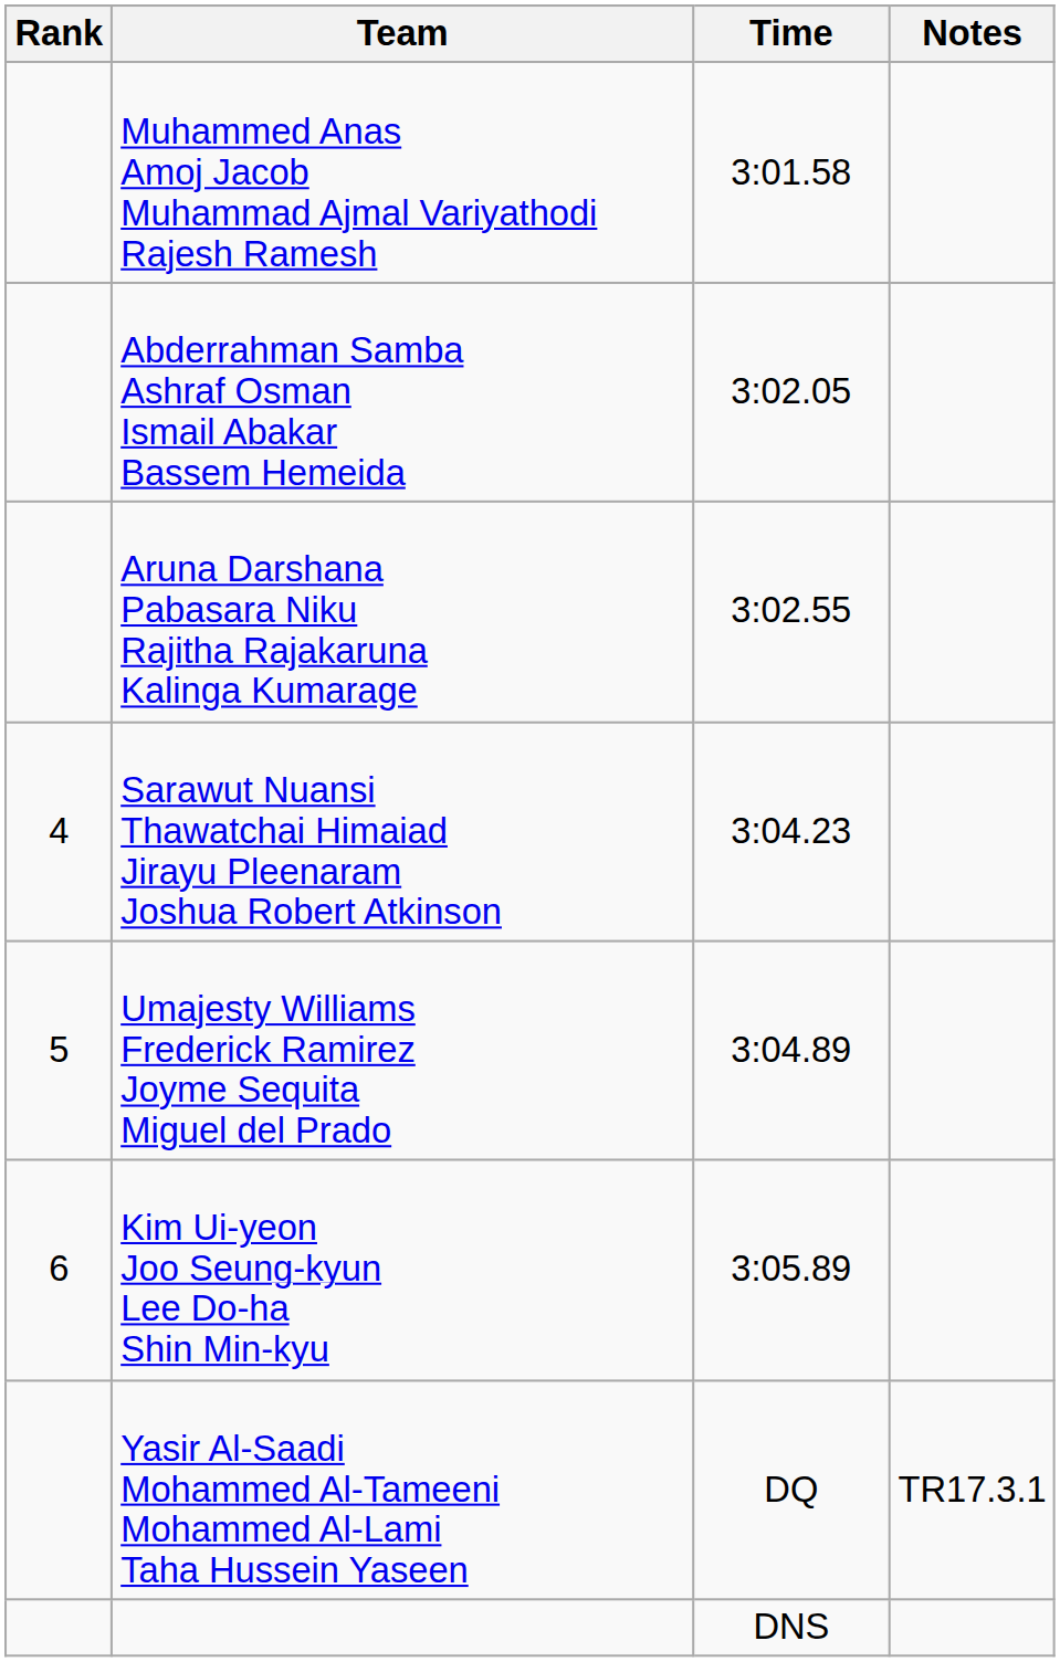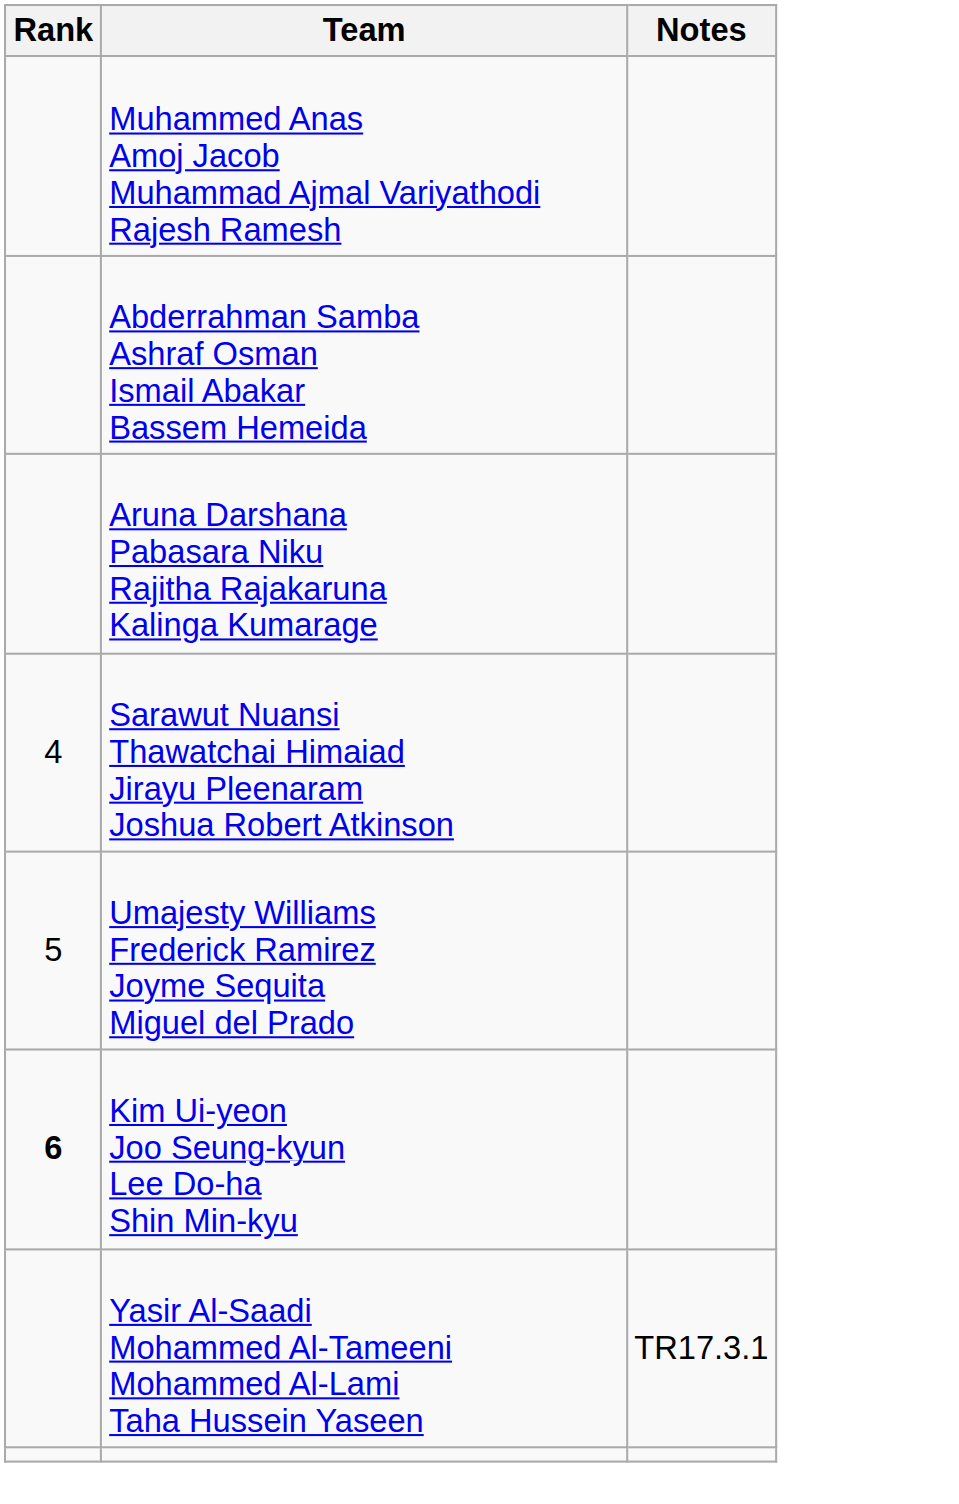- column: Time | 3:01.58 | 3:02.05 | 3:02.55 | 3:04.23 | 3:04.89 | 3:05.89 | DQ | DNS
Kim Ui-yeon Joo Seung-kyun Lee Do-ha Shin Min-kyu | Rank: normal -> bold
